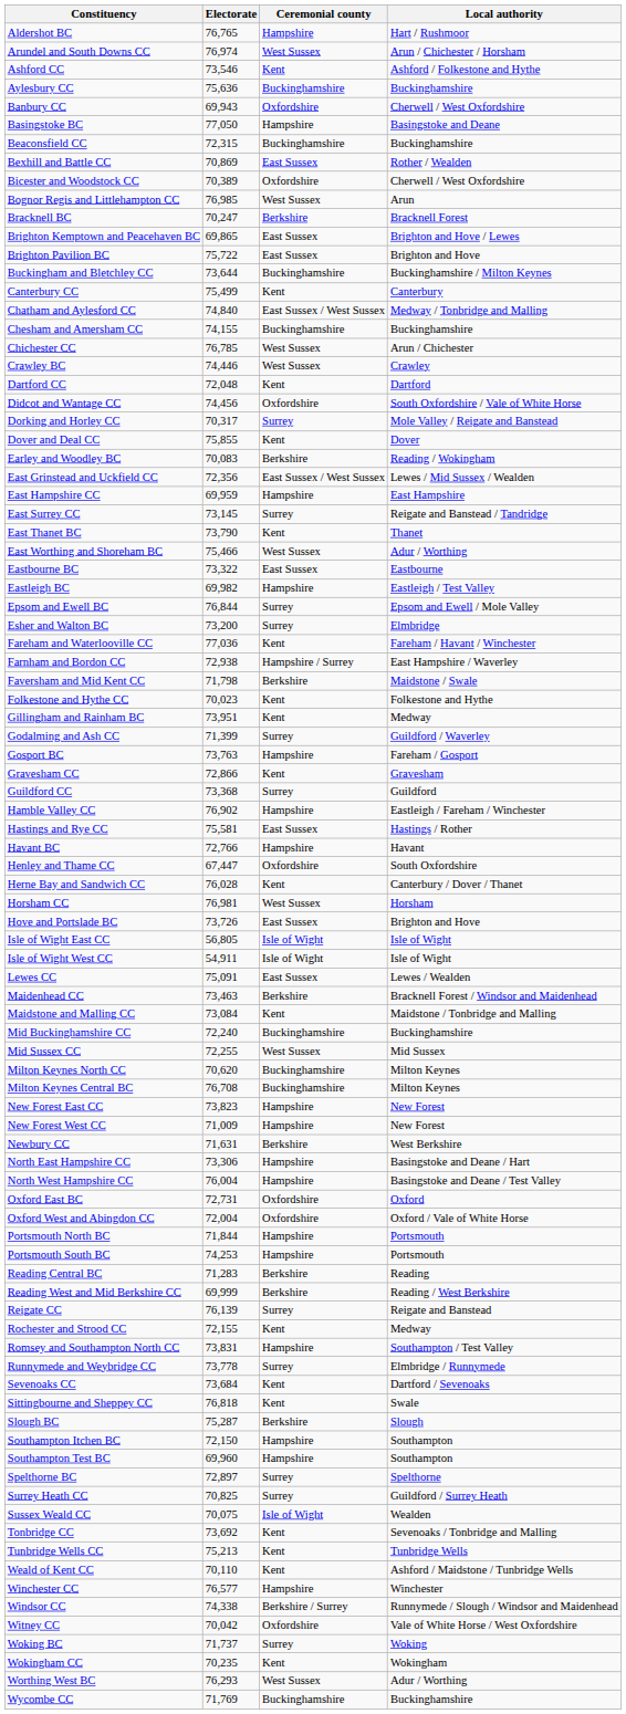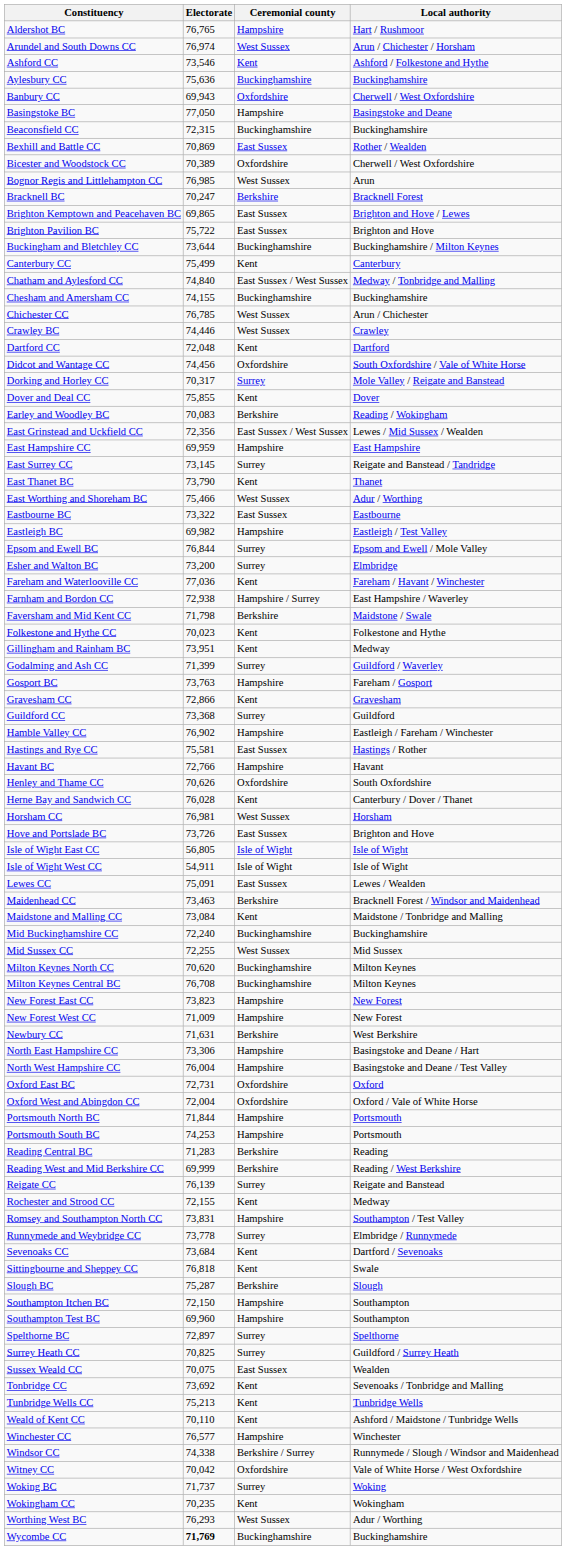Henley and Thame CC | Electorate: 67,447 -> 70,626
Sussex Weald CC | Ceremonial county: Isle of Wight -> East Sussex
Wycombe CC | Electorate: normal -> bold
